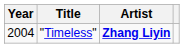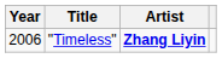"Timeless" | Year: 2004 -> 2006
